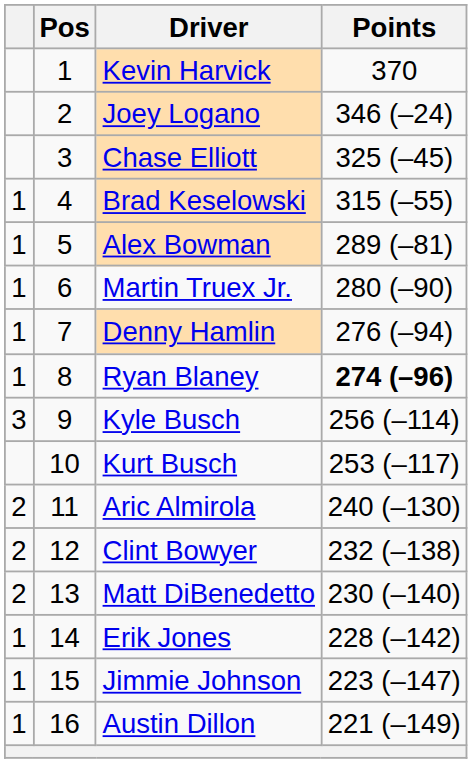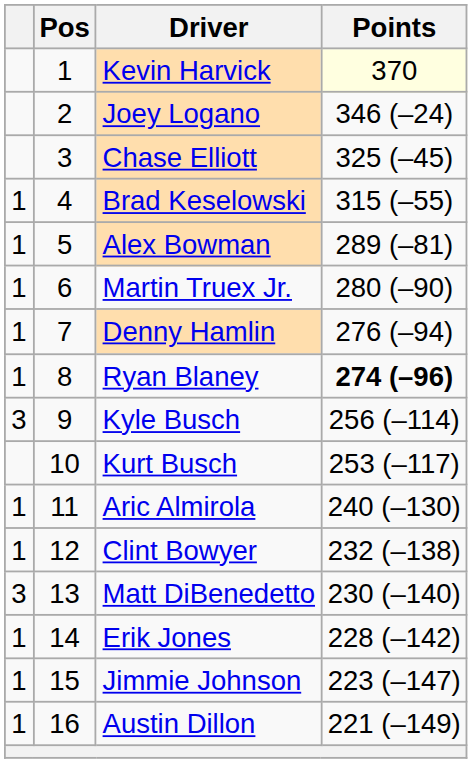Kevin Harvick | Points: no background -> lightyellow background
Aric Almirola | column 1: 2 -> 1
Clint Bowyer | column 1: 2 -> 1
Matt DiBenedetto | column 1: 2 -> 3
